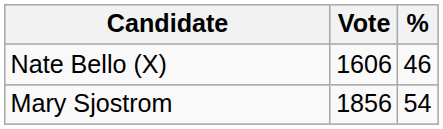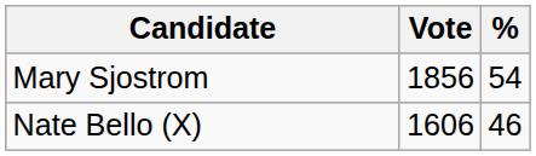rows swapped: Mary Sjostrom <-> Nate Bello (X)
